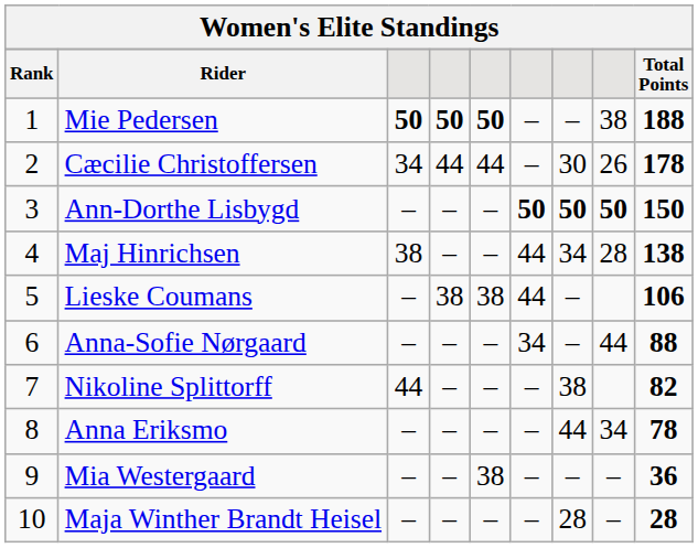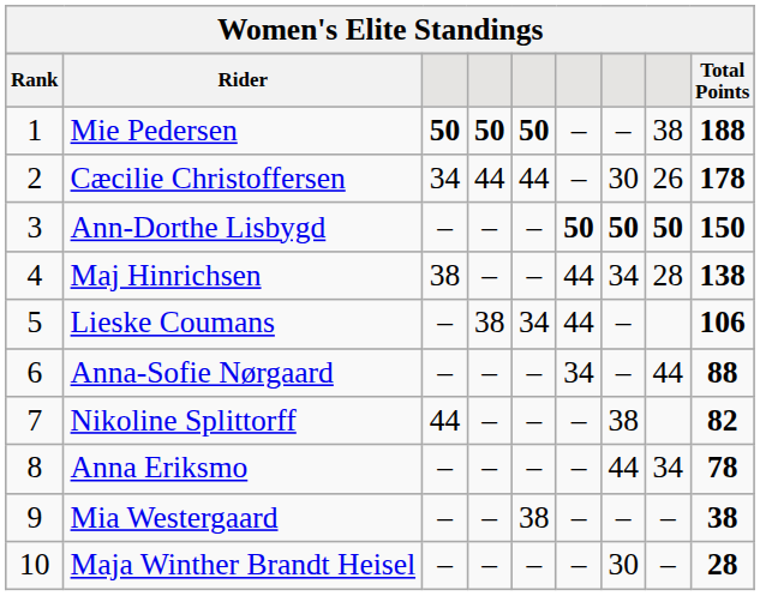Lieske Coumans | column 5: 38 -> 34
Mia Westergaard | Total Points: 36 -> 38
Maja Winther Brandt Heisel | column 7: 28 -> 30
